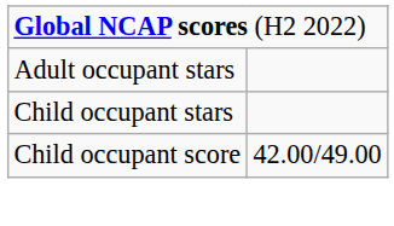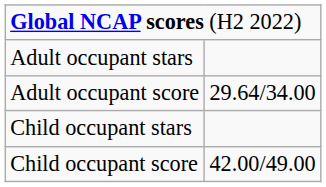+ row: Adult occupant score | 29.64/34.00
